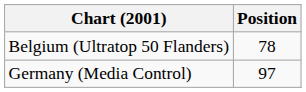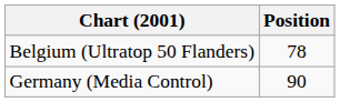Germany (Media Control) | Position: 97 -> 90
